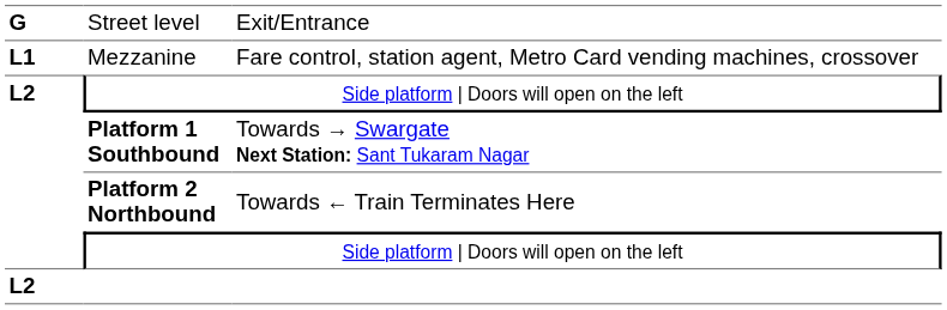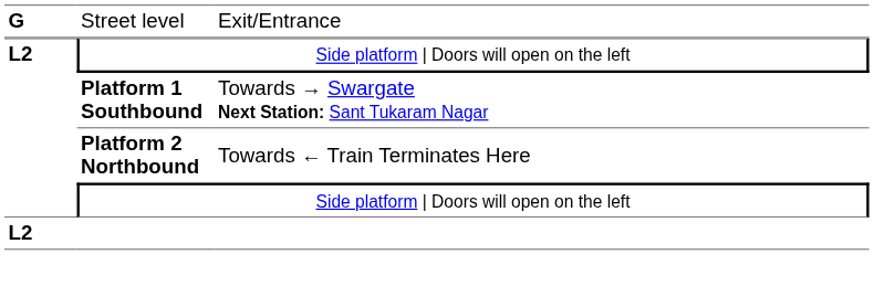- row: L1 | Mezzanine | Fare control, station agent, Metro Card vending machines, crossover
